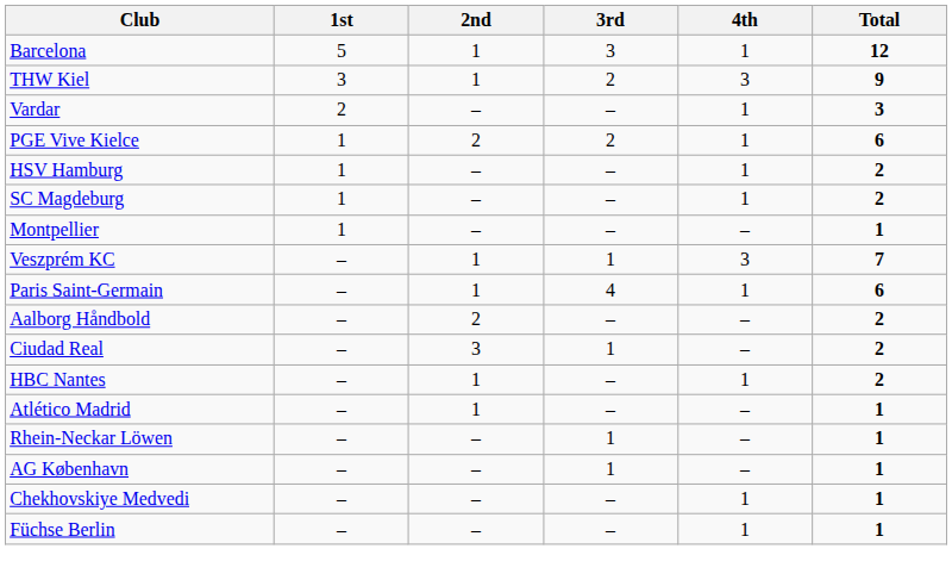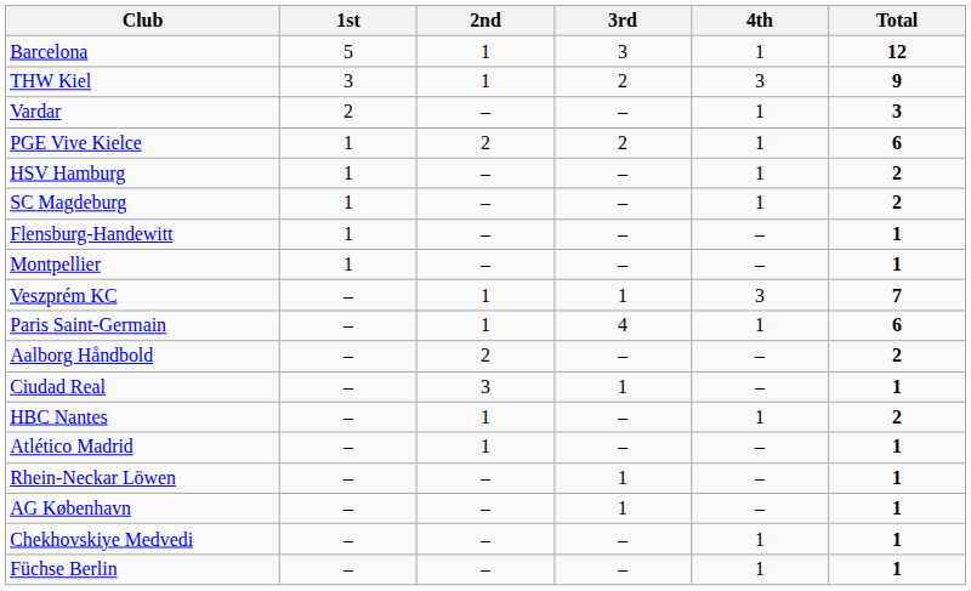+ row: Flensburg-Handewitt | 1 | – | – | – | 1
Ciudad Real | Total: 2 -> 1
